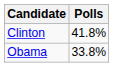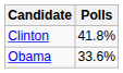Obama | Polls: 33.8% -> 33.6%
